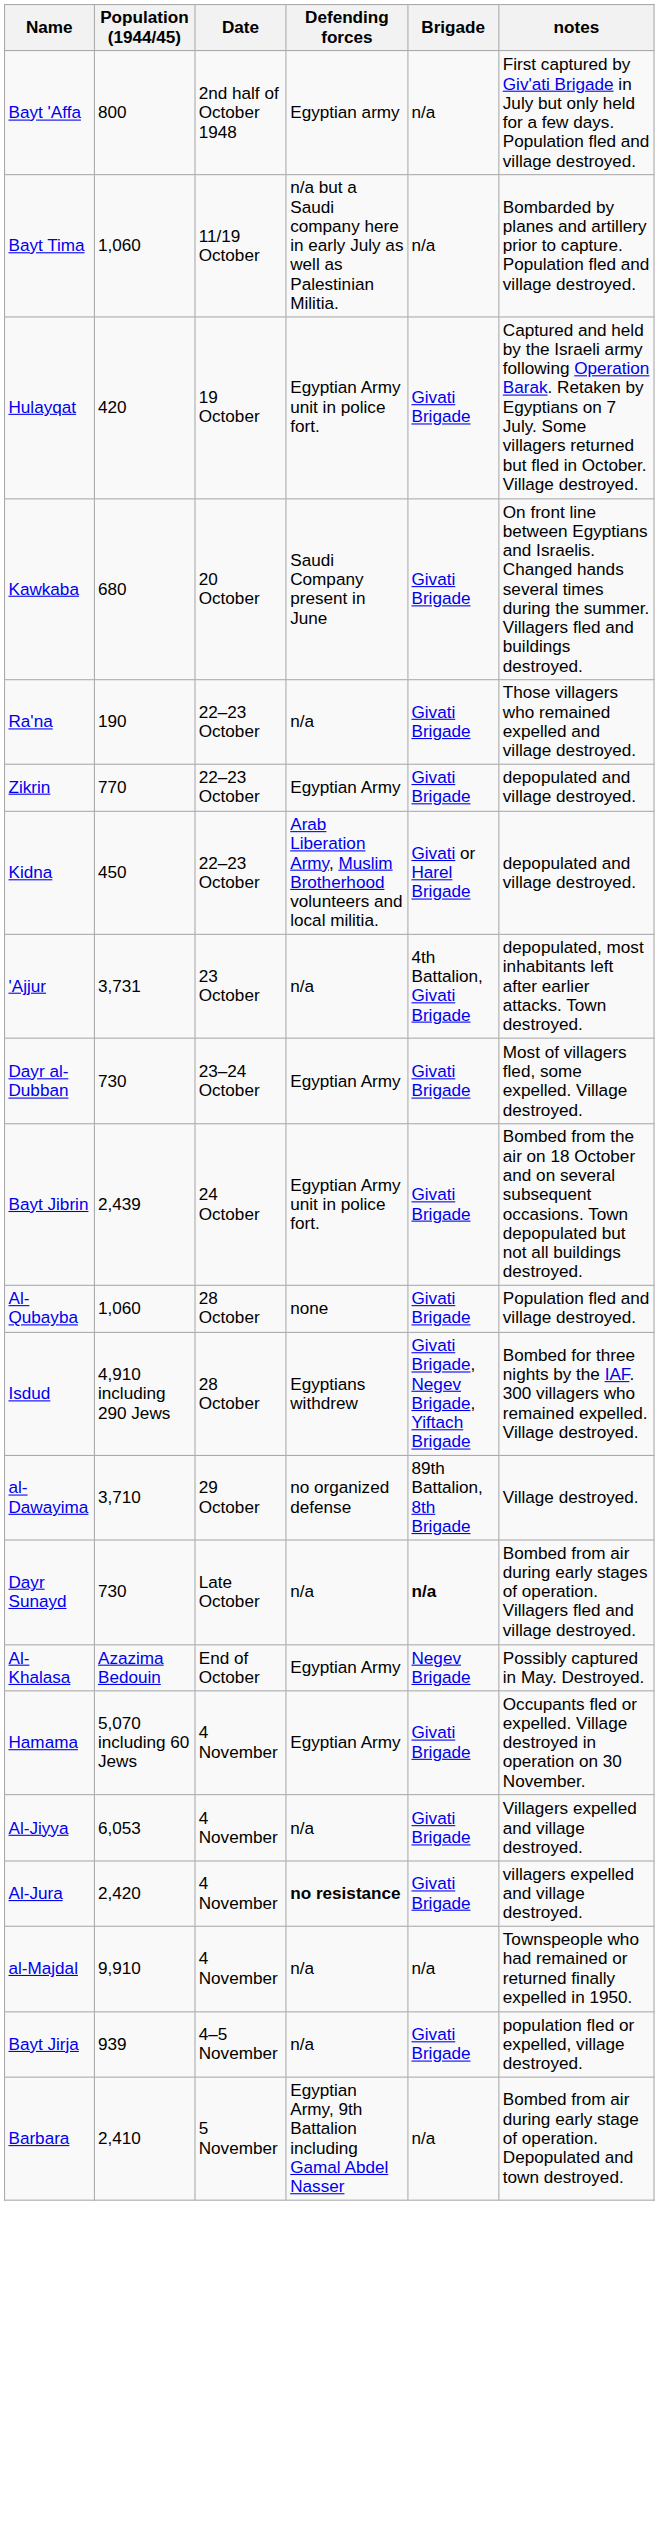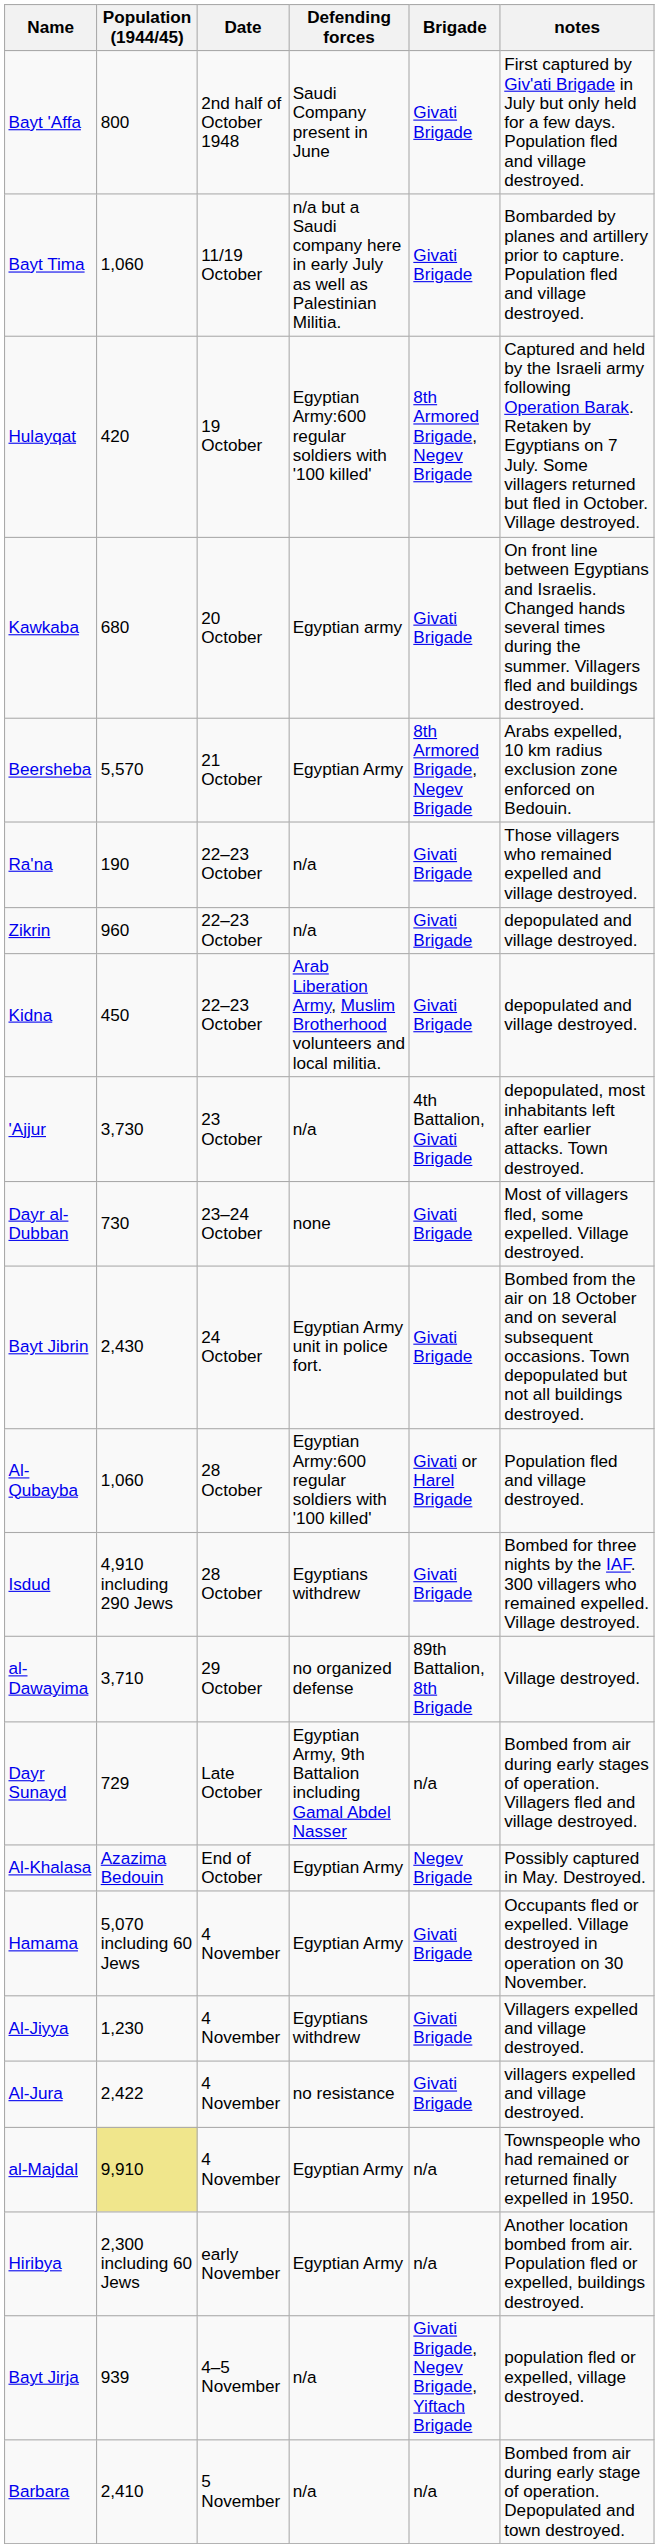Bayt 'Affa | Defending forces: Egyptian army -> Saudi Company present in June
Bayt 'Affa | Brigade: n/a -> Givati Brigade
Bayt Tima | Brigade: n/a -> Givati Brigade
Hulayqat | Defending forces: Egyptian Army unit in police fort. -> Egyptian Army:600 regular soldiers with '100 killed'
Hulayqat | Brigade: Givati Brigade -> 8th Armored Brigade, Negev Brigade
Kawkaba | Defending forces: Saudi Company present in June -> Egyptian army
+ row: Beersheba | 5,570 | 21 October | Egyptian Army | 8th Armored Brigade, Negev Brigade | Arabs expelled, 10 km radius exclusion zone enforced on Bedouin.
Zikrin | Population (1944/45): 770 -> 960
Zikrin | Defending forces: Egyptian Army -> n/a
Kidna | Brigade: Givati or Harel Brigade -> Givati Brigade
'Ajjur | Population (1944/45): 3,731 -> 3,730
Dayr al-Dubban | Defending forces: Egyptian Army -> none
Bayt Jibrin | Population (1944/45): 2,439 -> 2,430
Al-Qubayba | Defending forces: none -> Egyptian Army:600 regular soldiers with '100 killed'
Al-Qubayba | Brigade: Givati Brigade -> Givati or Harel Brigade
Isdud | Brigade: Givati Brigade, Negev Brigade, Yiftach Brigade -> Givati Brigade
Dayr Sunayd | Population (1944/45): 730 -> 729
Dayr Sunayd | Defending forces: n/a -> Egyptian Army, 9th Battalion including Gamal Abdel Nasser
Dayr Sunayd | Brigade: bold -> normal
Al-Jiyya | Population (1944/45): 6,053 -> 1,230
Al-Jiyya | Defending forces: n/a -> Egyptians withdrew
Al-Jura | Population (1944/45): 2,420 -> 2,422
Al-Jura | Defending forces: bold -> normal
al-Majdal | Population (1944/45): no background -> khaki background
al-Majdal | Defending forces: n/a -> Egyptian Army
+ row: Hiribya | 2,300 including 60 Jews | early November | Egyptian Army | n/a | Another location bombed from air. Population fled or expelled, buildings destroyed.
Bayt Jirja | Brigade: Givati Brigade -> Givati Brigade, Negev Brigade, Yiftach Brigade
Barbara | Defending forces: Egyptian Army, 9th Battalion including Gamal Abdel Nasser -> n/a
